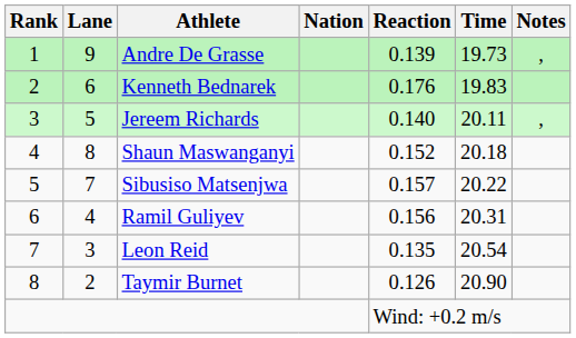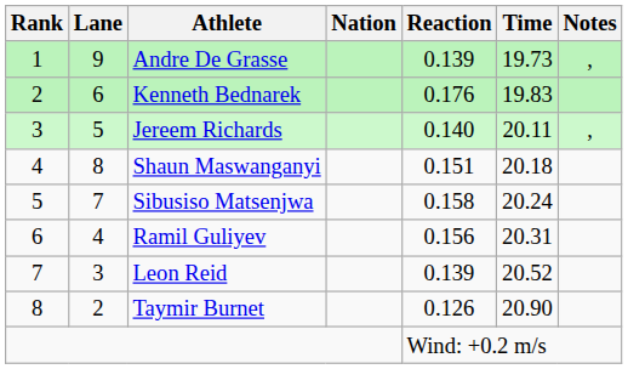Shaun Maswanganyi | Reaction: 0.152 -> 0.151
Sibusiso Matsenjwa | Reaction: 0.157 -> 0.158
Sibusiso Matsenjwa | Time: 20.22 -> 20.24
Leon Reid | Reaction: 0.135 -> 0.139
Leon Reid | Time: 20.54 -> 20.52
